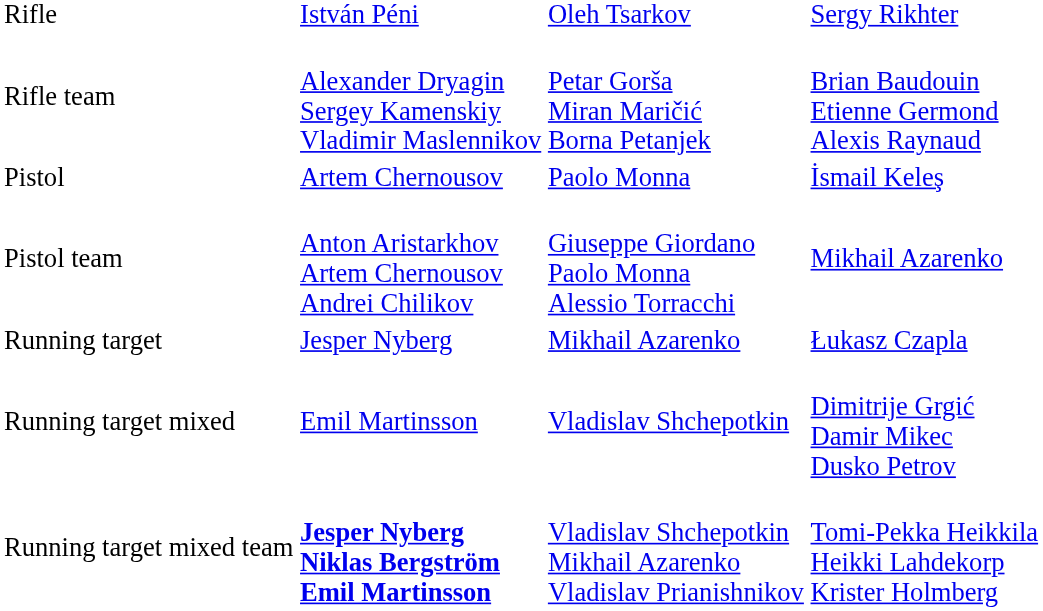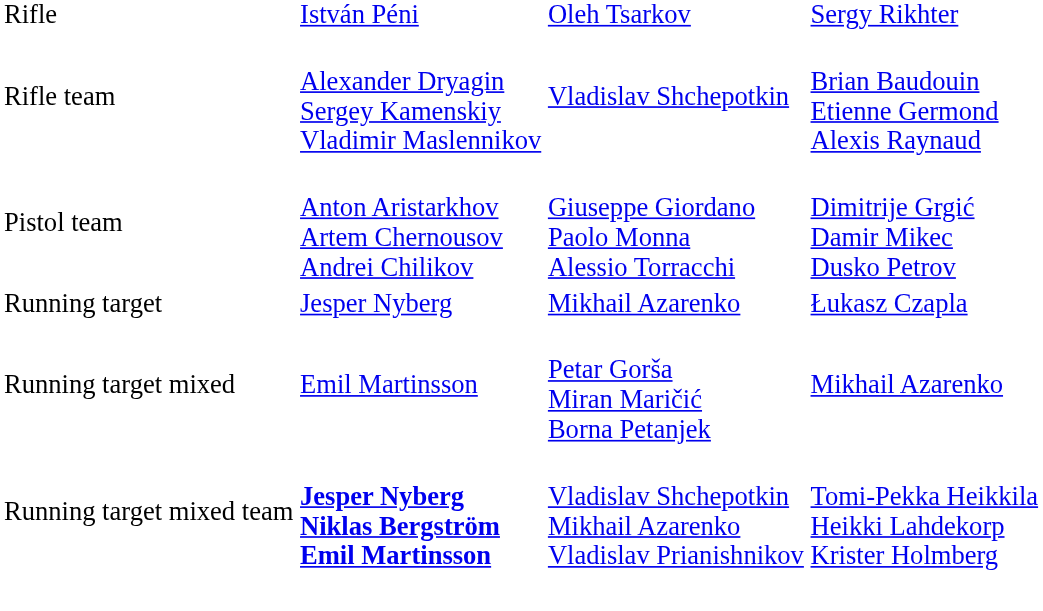Rifle team | column 3: Petar Gorša Miran Maričić Borna Petanjek -> Vladislav Shchepotkin
- row: Pistol | Artem Chernousov | Paolo Monna | İsmail Keleş
Pistol team | column 4: Mikhail Azarenko -> Dimitrije Grgić Damir Mikec Dusko Petrov
Running target mixed | column 3: Vladislav Shchepotkin -> Petar Gorša Miran Maričić Borna Petanjek
Running target mixed | column 4: Dimitrije Grgić Damir Mikec Dusko Petrov -> Mikhail Azarenko
